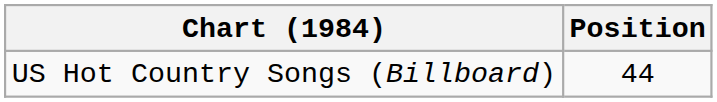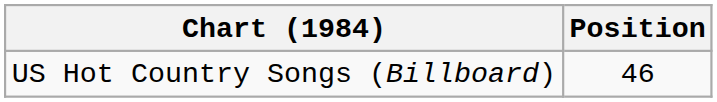US Hot Country Songs (Billboard) | Position: 44 -> 46
